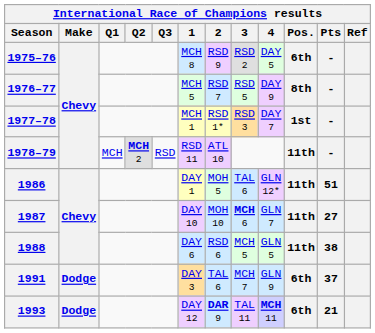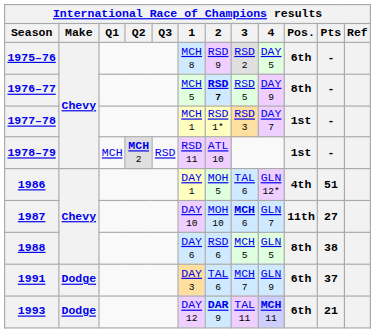1976–77 | 2: normal -> bold
1978–79 | Pos.: 11th -> 1st
1986 | Pos.: 11th -> 4th
1988 | Pos.: 11th -> 8th
